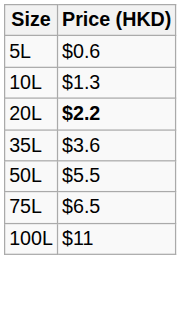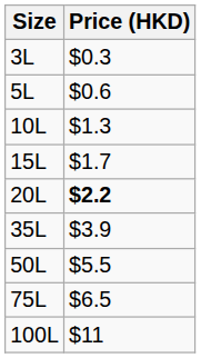+ row: 3L | $0.3
+ row: 15L | $1.7
35L | Price (HKD): $3.6 -> $3.9
